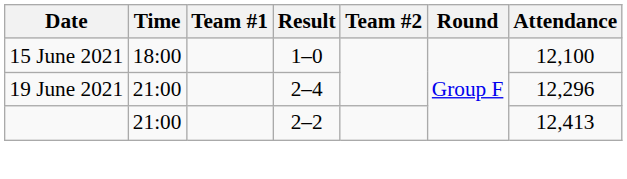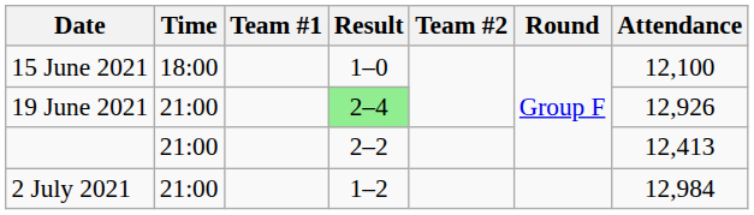19 June 2021 | Result: no background -> lightgreen background
19 June 2021 | Attendance: 12,296 -> 12,926
+ row: 2 July 2021 | 21:00 | 1–2 | 12,984
